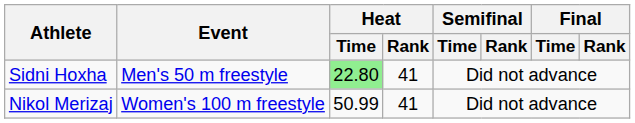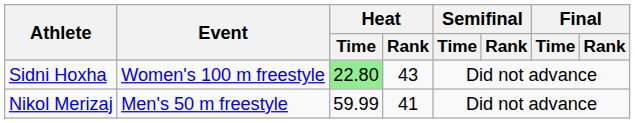Sidni Hoxha | Event: Men's 50 m freestyle -> Women's 100 m freestyle
Sidni Hoxha | Heat / Rank: 41 -> 43
Nikol Merizaj | Event: Women's 100 m freestyle -> Men's 50 m freestyle
Nikol Merizaj | Heat / Time: 50.99 -> 59.99
